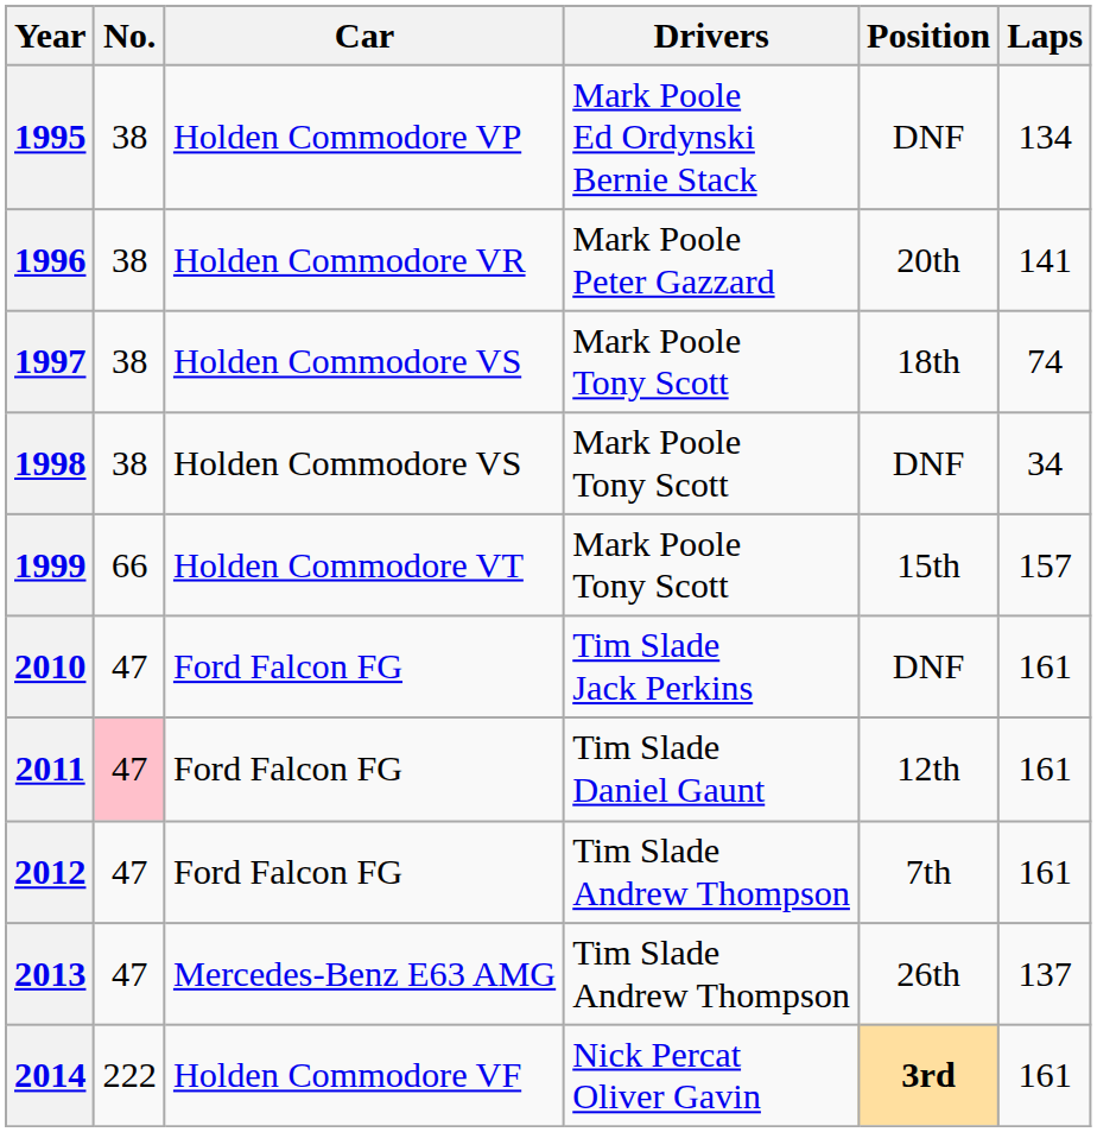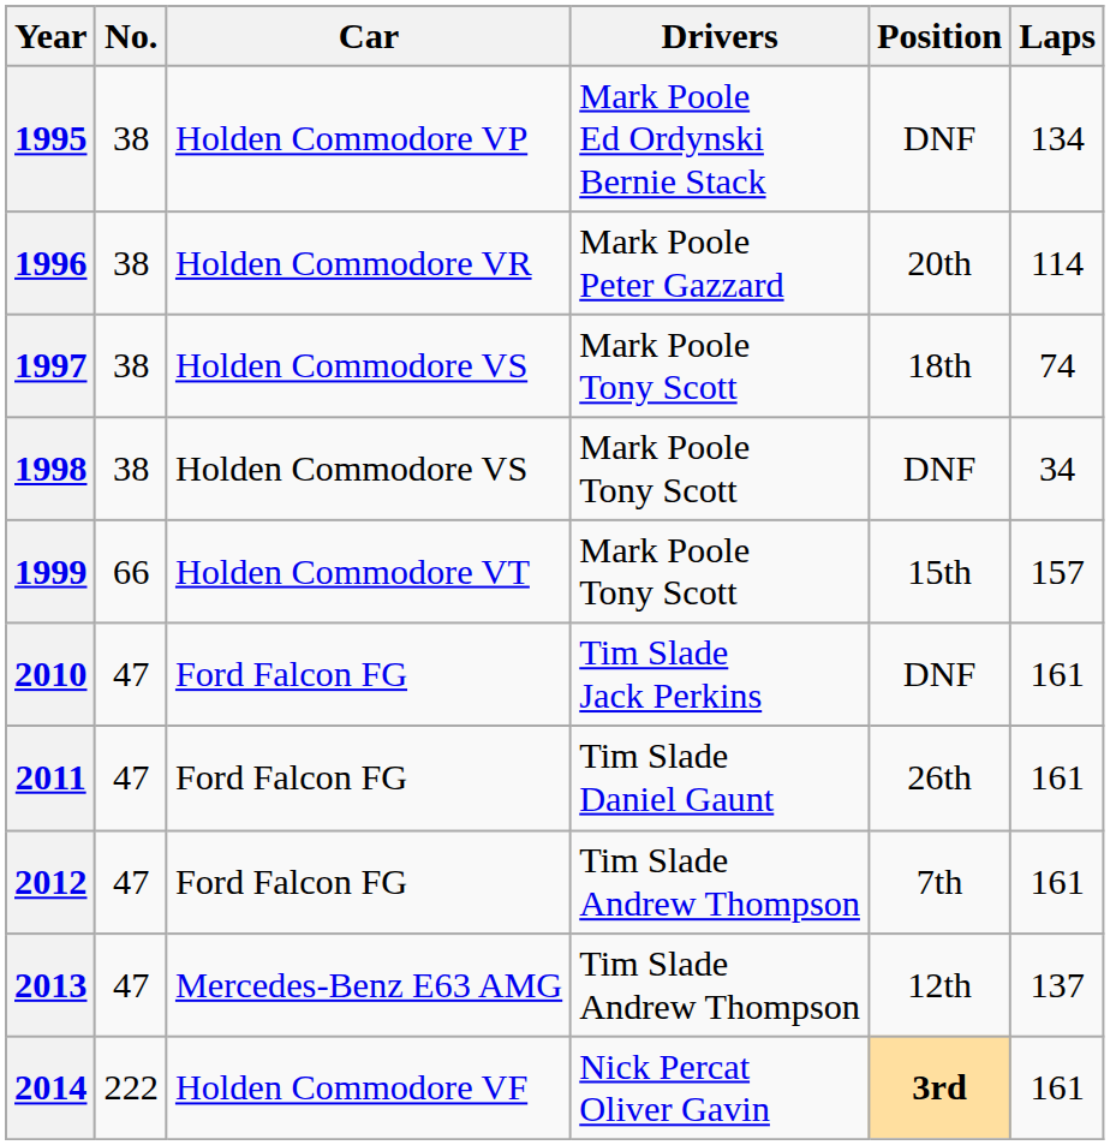1996 | Laps: 141 -> 114
2011 | No.: pink background -> no background
2011 | Position: 12th -> 26th
2013 | Position: 26th -> 12th
